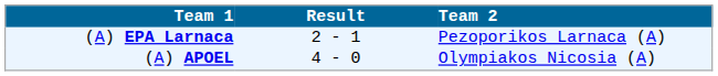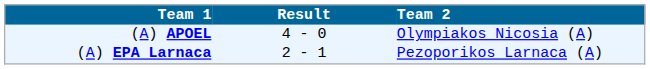rows swapped: (A) APOEL <-> (A) EPA Larnaca
